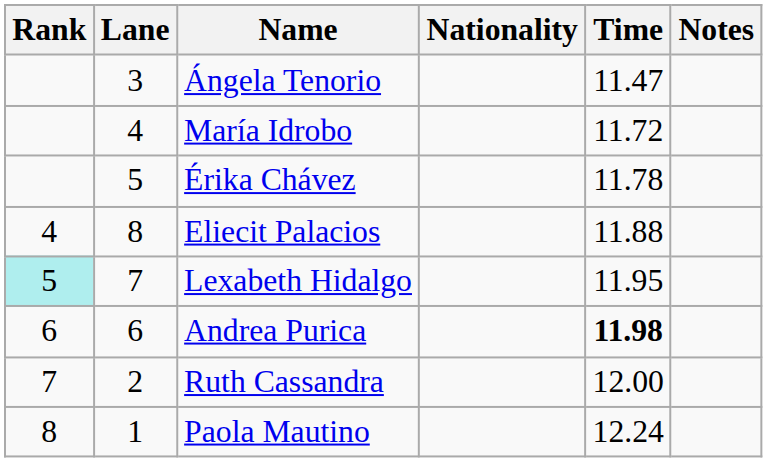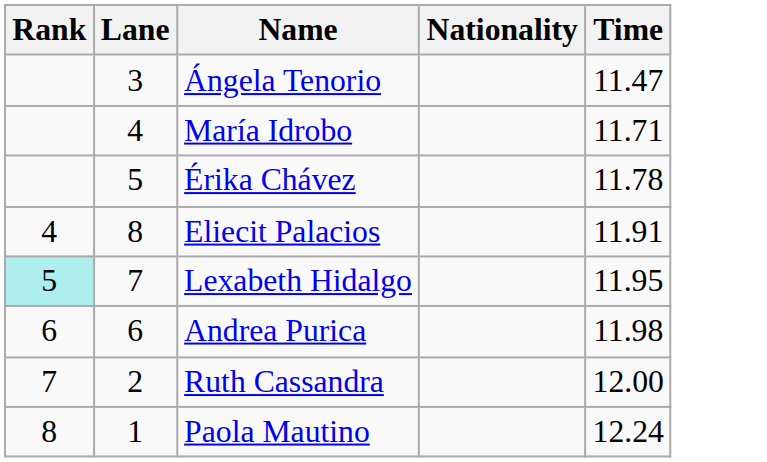- column: Notes
María Idrobo | Time: 11.72 -> 11.71
Eliecit Palacios | Time: 11.88 -> 11.91
Andrea Purica | Time: bold -> normal
